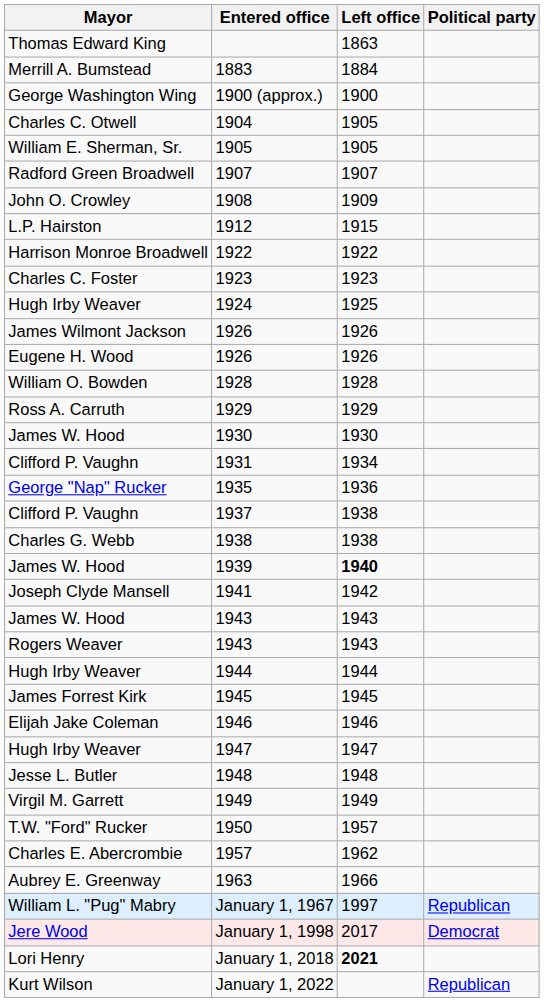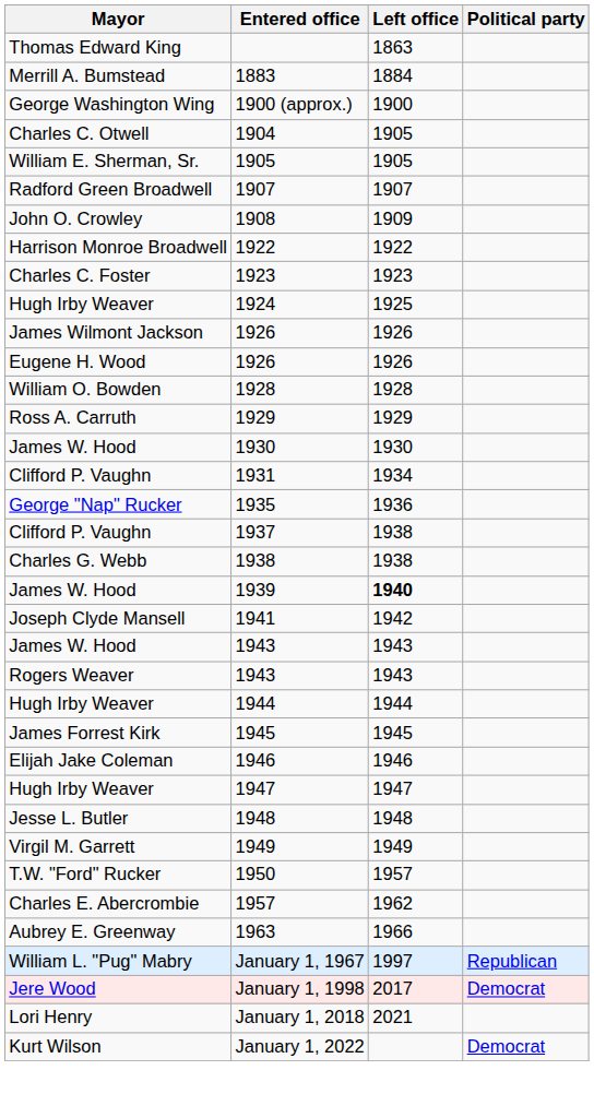- row: L.P. Hairston | 1912 | 1915
January 1, 2018 | Left office: bold -> normal
January 1, 2022 | Political party: Republican -> Democrat
